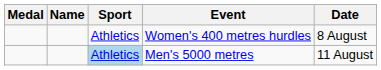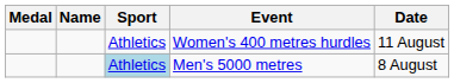Women's 400 metres hurdles | Date: 8 August -> 11 August
Men's 5000 metres | Date: 11 August -> 8 August
